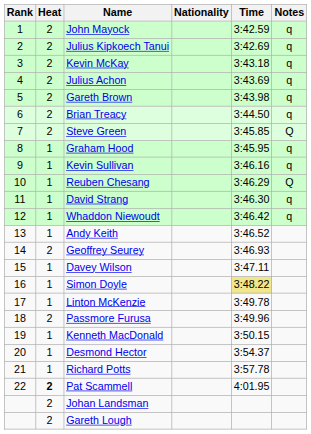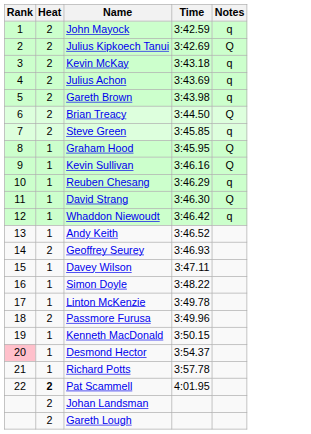- column: Nationality
Julius Kipkoech Tanui | Notes: q -> Q
Brian Treacy | Notes: q -> Q
Steve Green | Notes: Q -> q
Graham Hood | Notes: q -> Q
Kevin Sullivan | Notes: q -> Q
Reuben Chesang | Notes: Q -> q
David Strang | Notes: q -> Q
Simon Doyle | Time: khaki background -> no background
Desmond Hector | Rank: no background -> pink background
